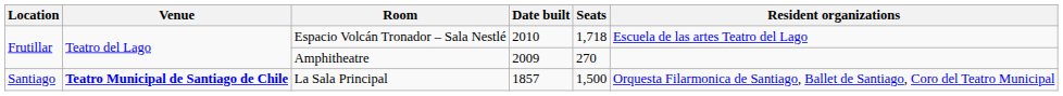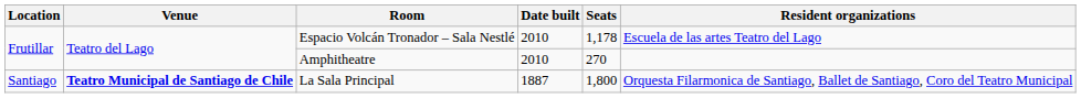Espacio Volcán Tronador – Sala Nestlé | Seats: 1,718 -> 1,178
Amphitheatre | Date built: 2009 -> 2010
La Sala Principal | Date built: 1857 -> 1887
La Sala Principal | Seats: 1,500 -> 1,800
